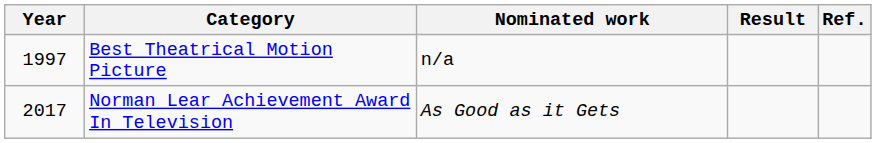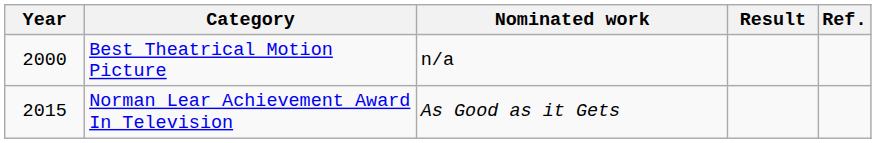Best Theatrical Motion Picture | Year: 1997 -> 2000
Norman Lear Achievement Award In Television | Year: 2017 -> 2015
